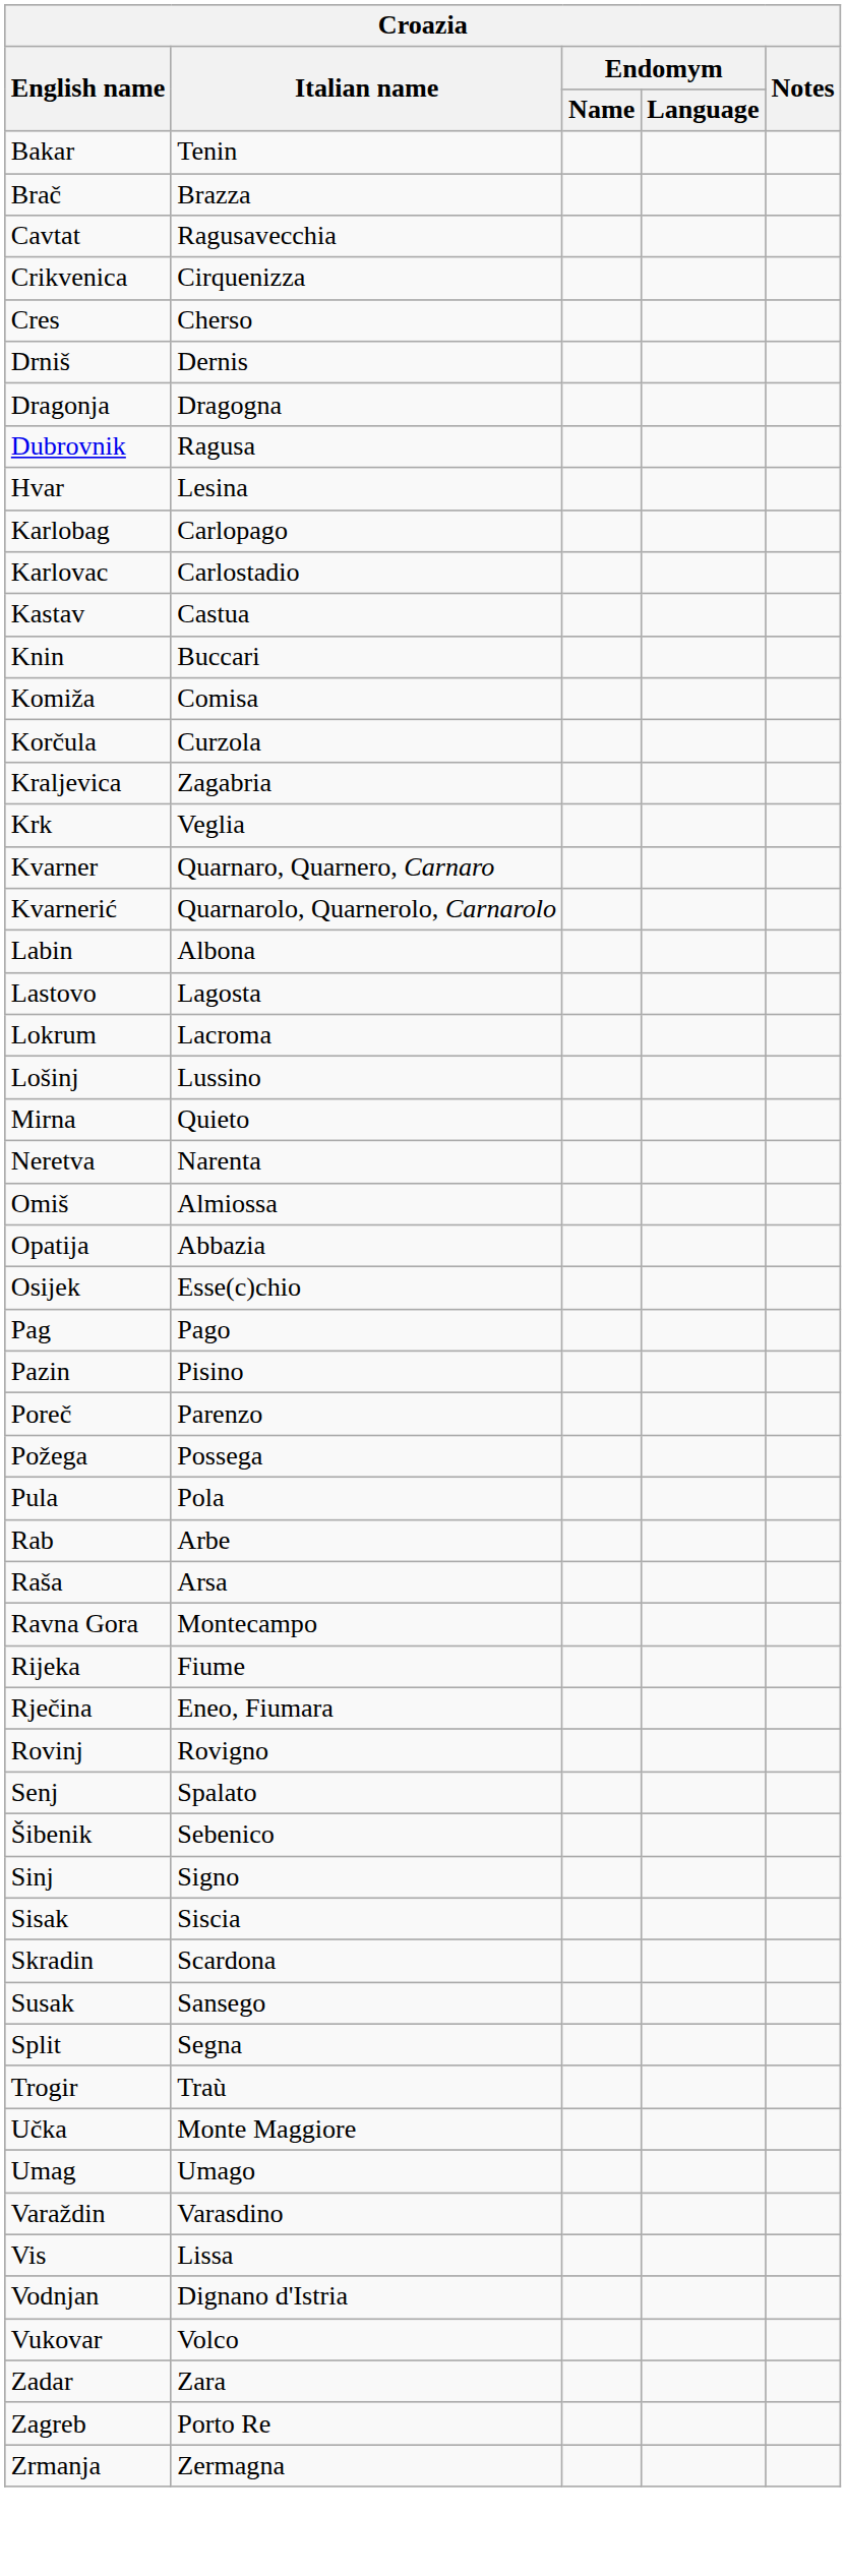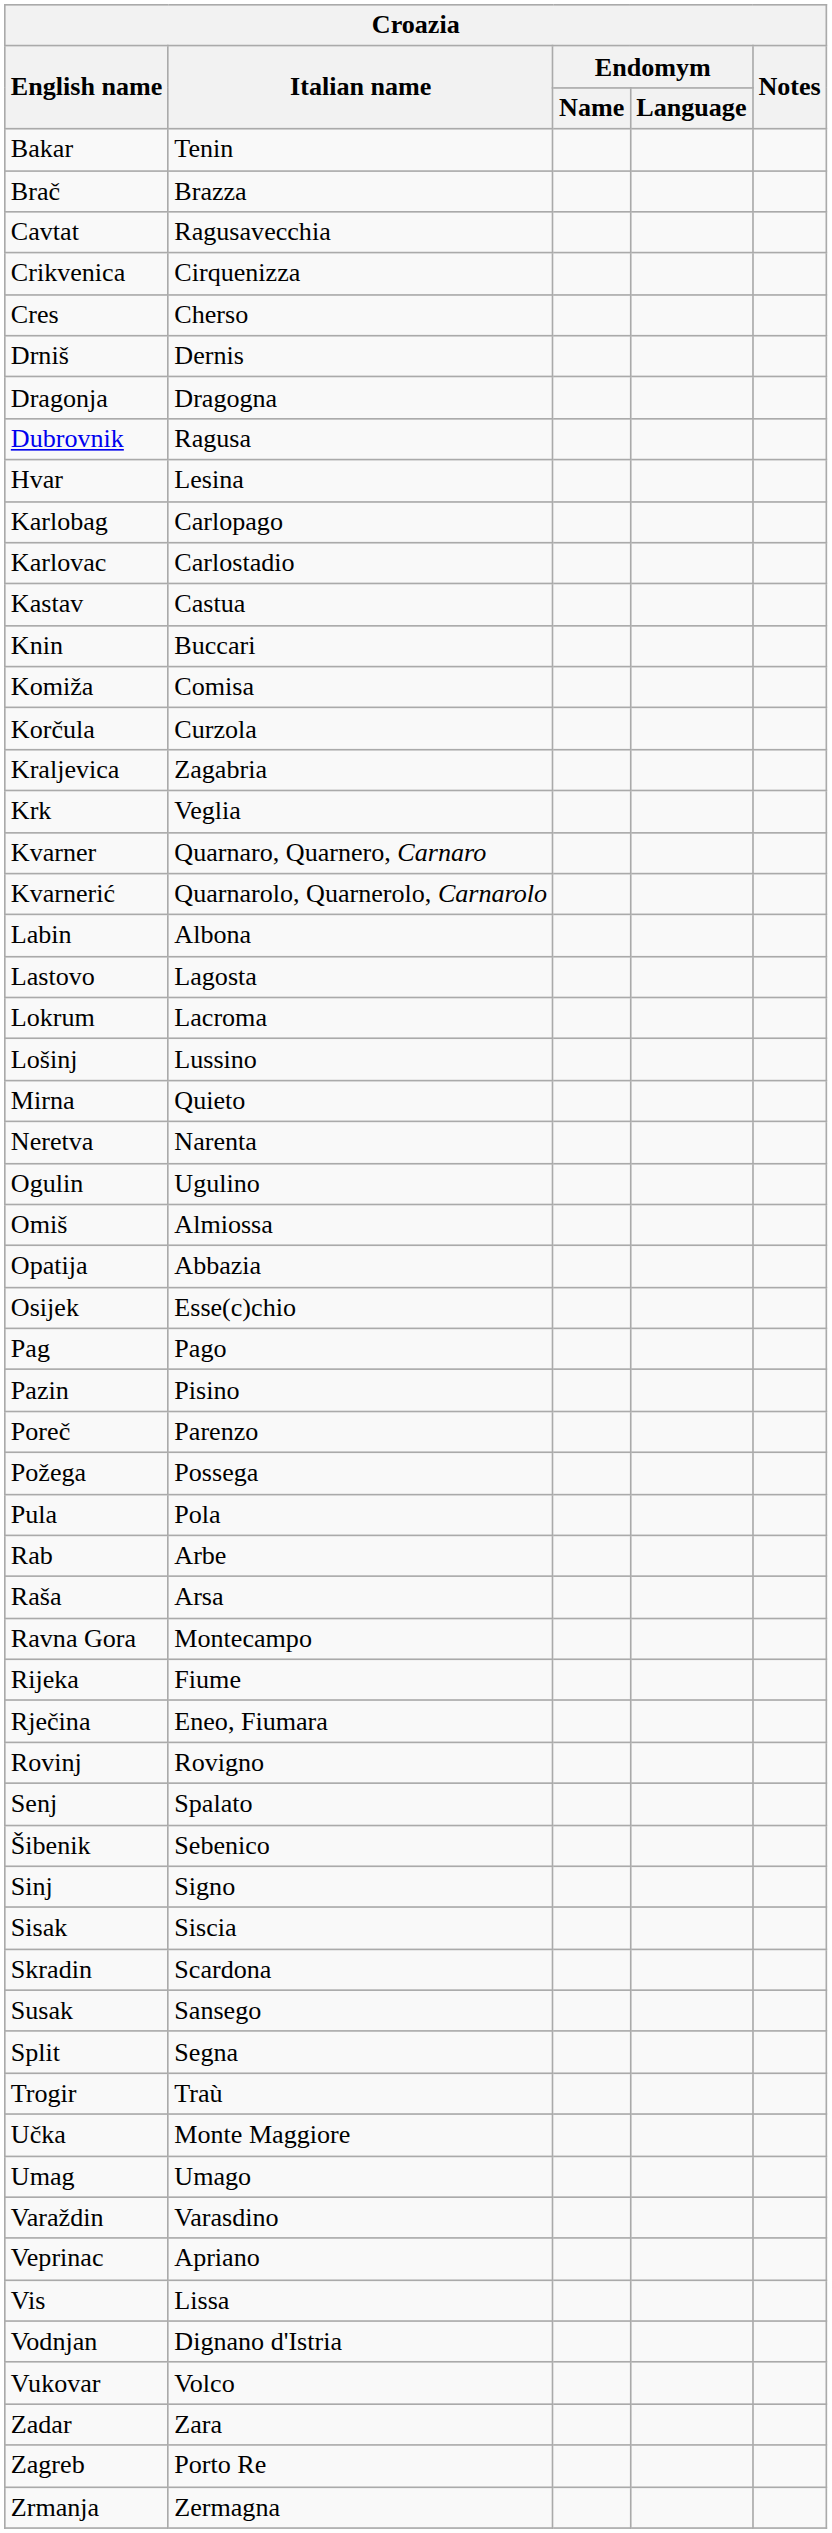+ row: Ogulin | Ugulino
+ row: Veprinac | Apriano
